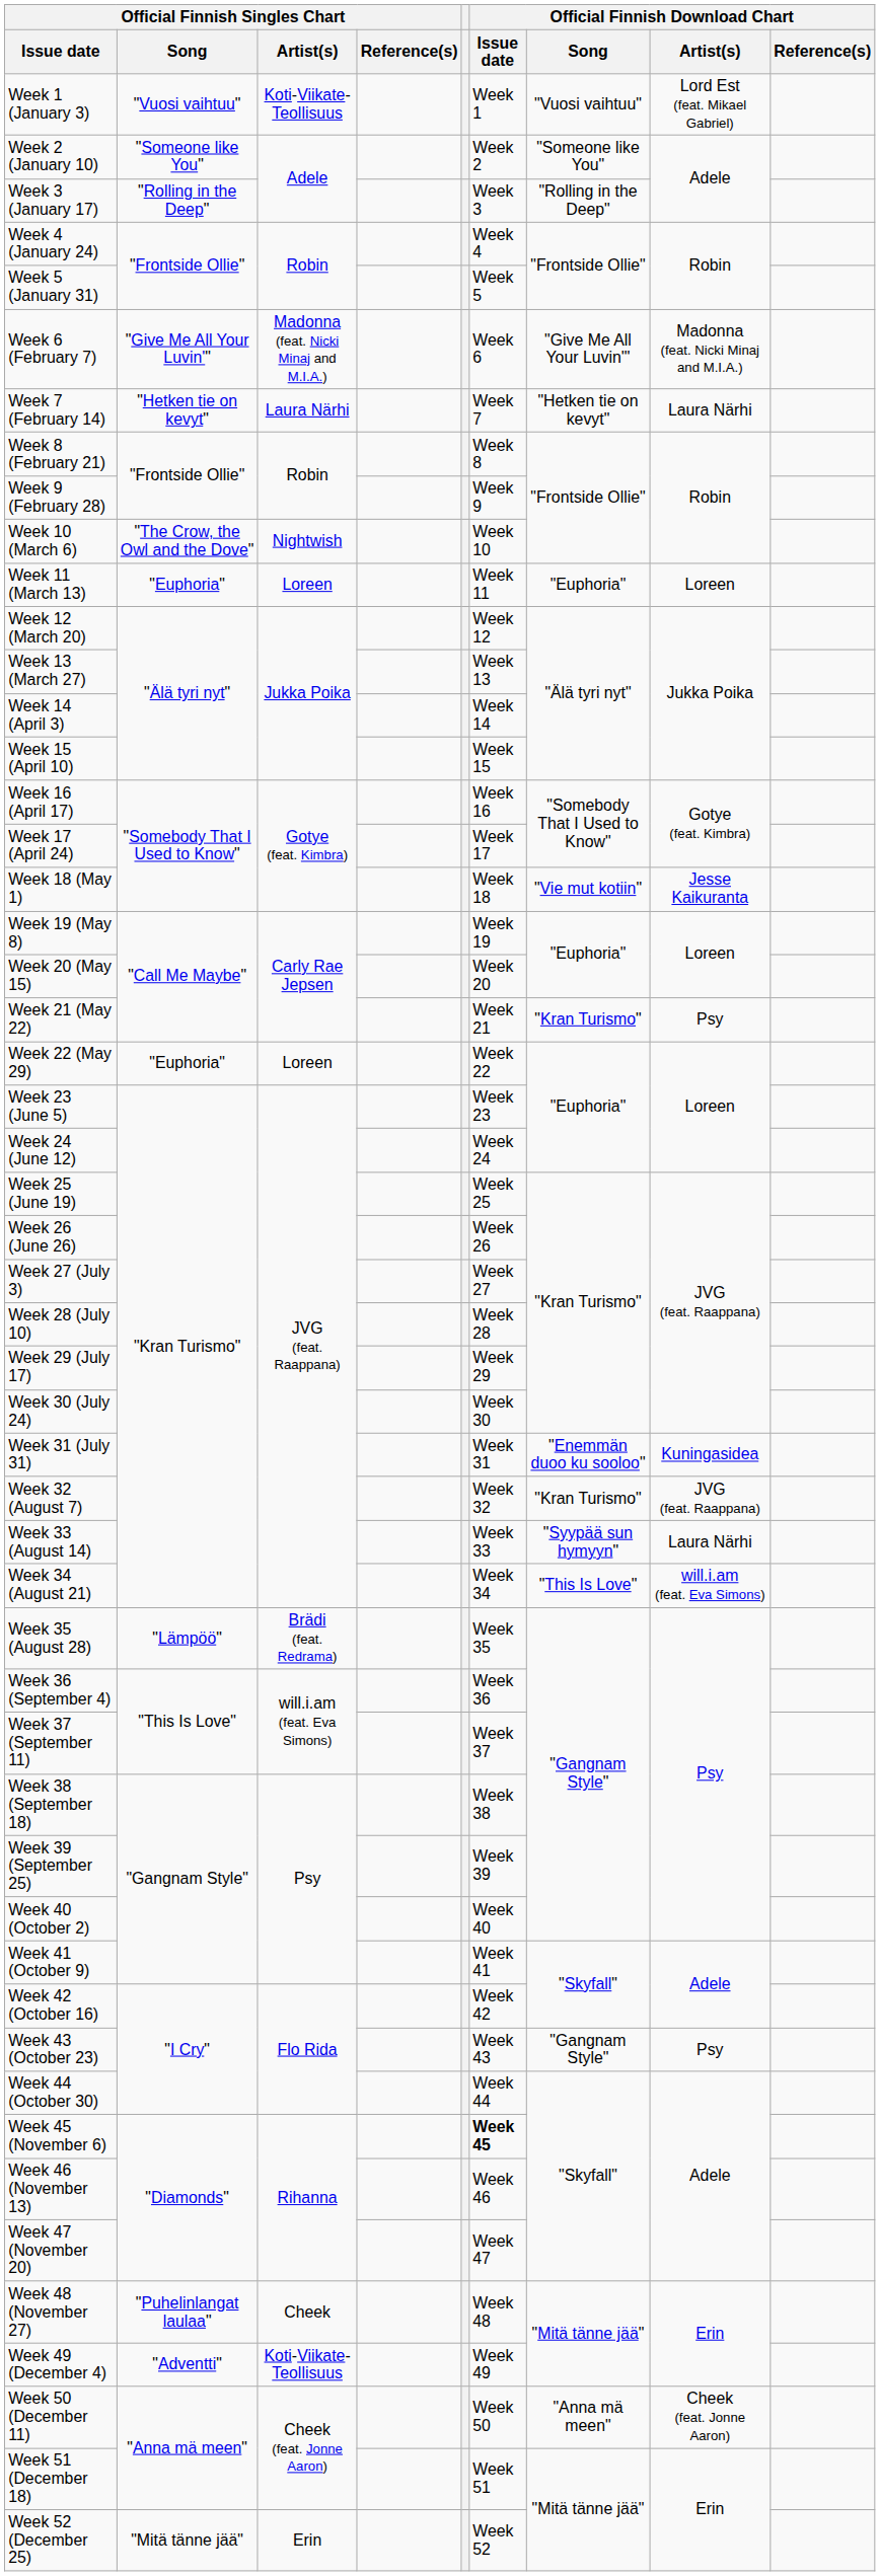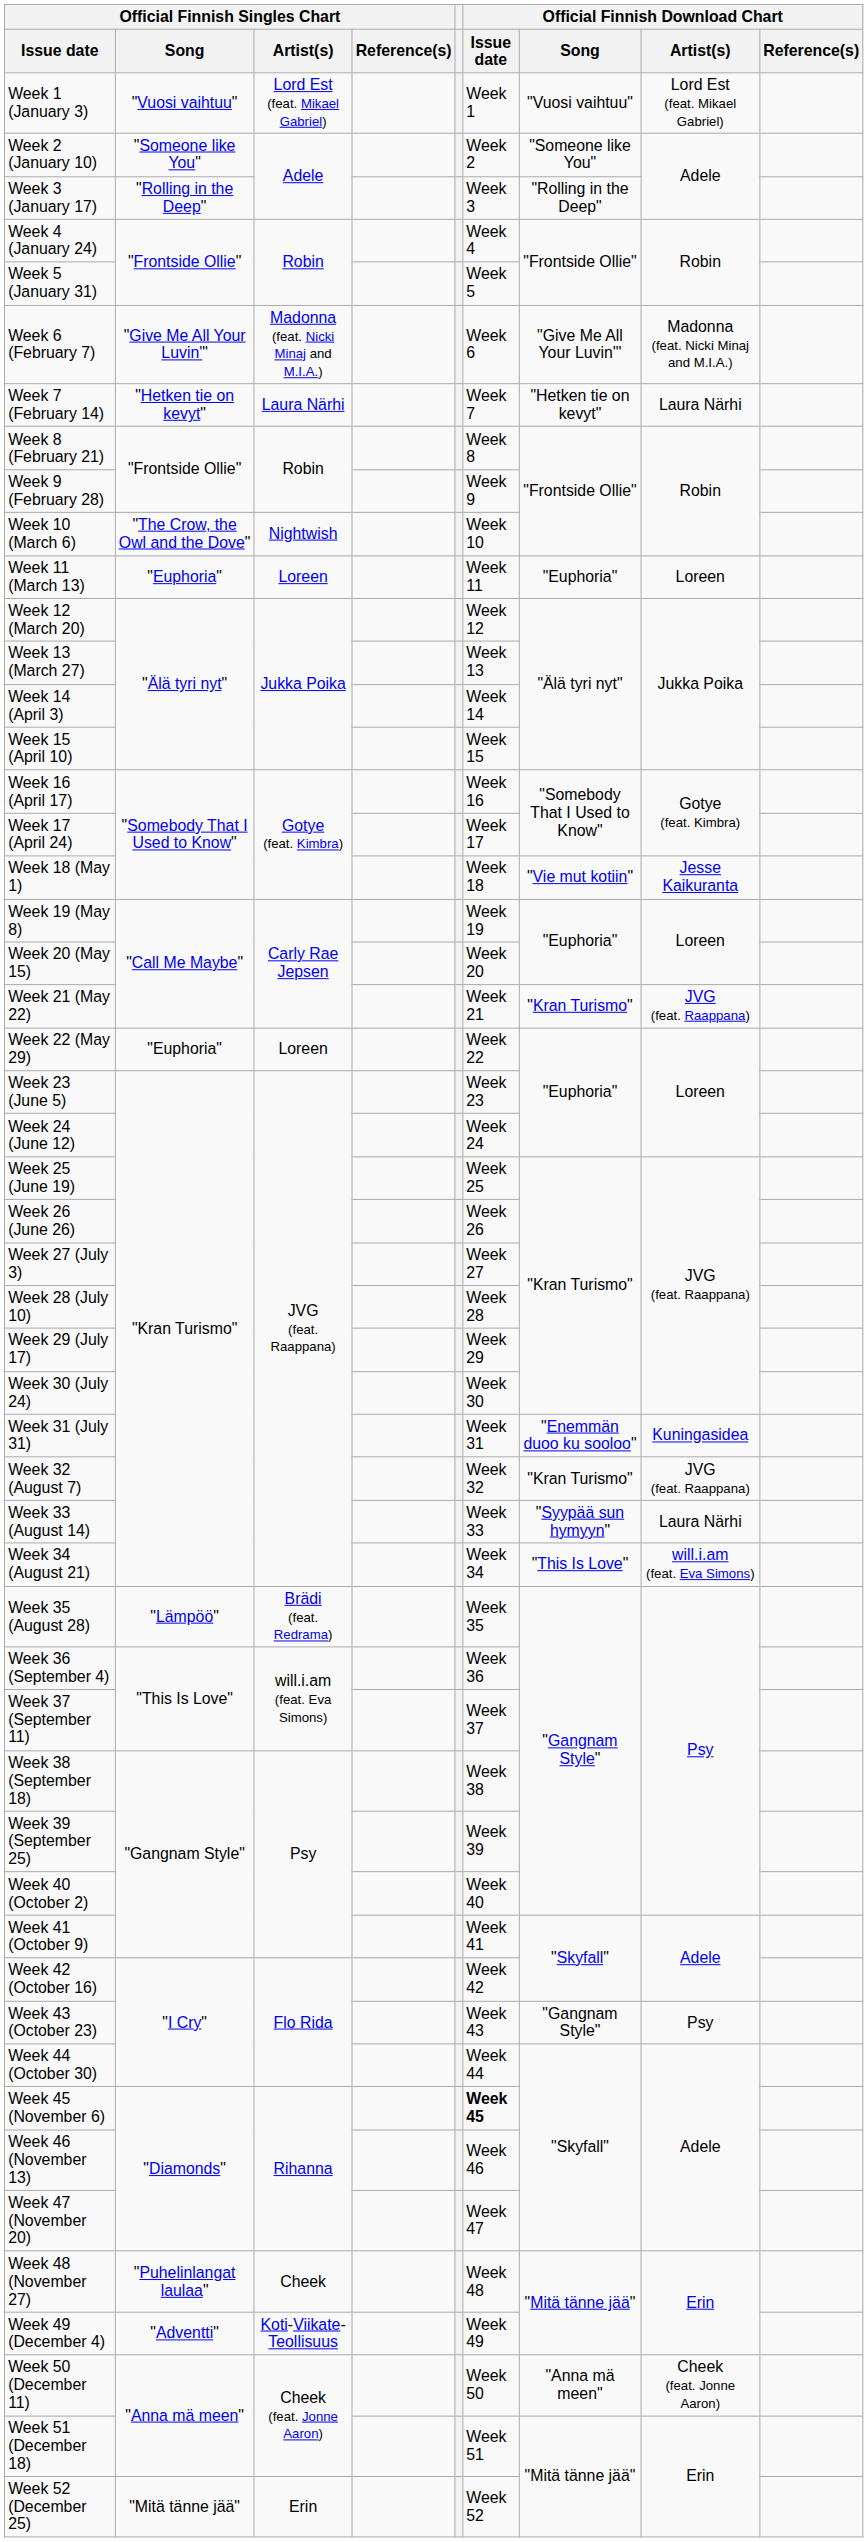Week 1 (January 3) | Official Finnish Singles Chart / Artist(s): Koti-Viikate-Teollisuus -> Lord Est (feat. Mikael Gabriel)
Week 21 (May 22) | Official Finnish Download Chart / Artist(s): Psy -> JVG (feat. Raappana)
